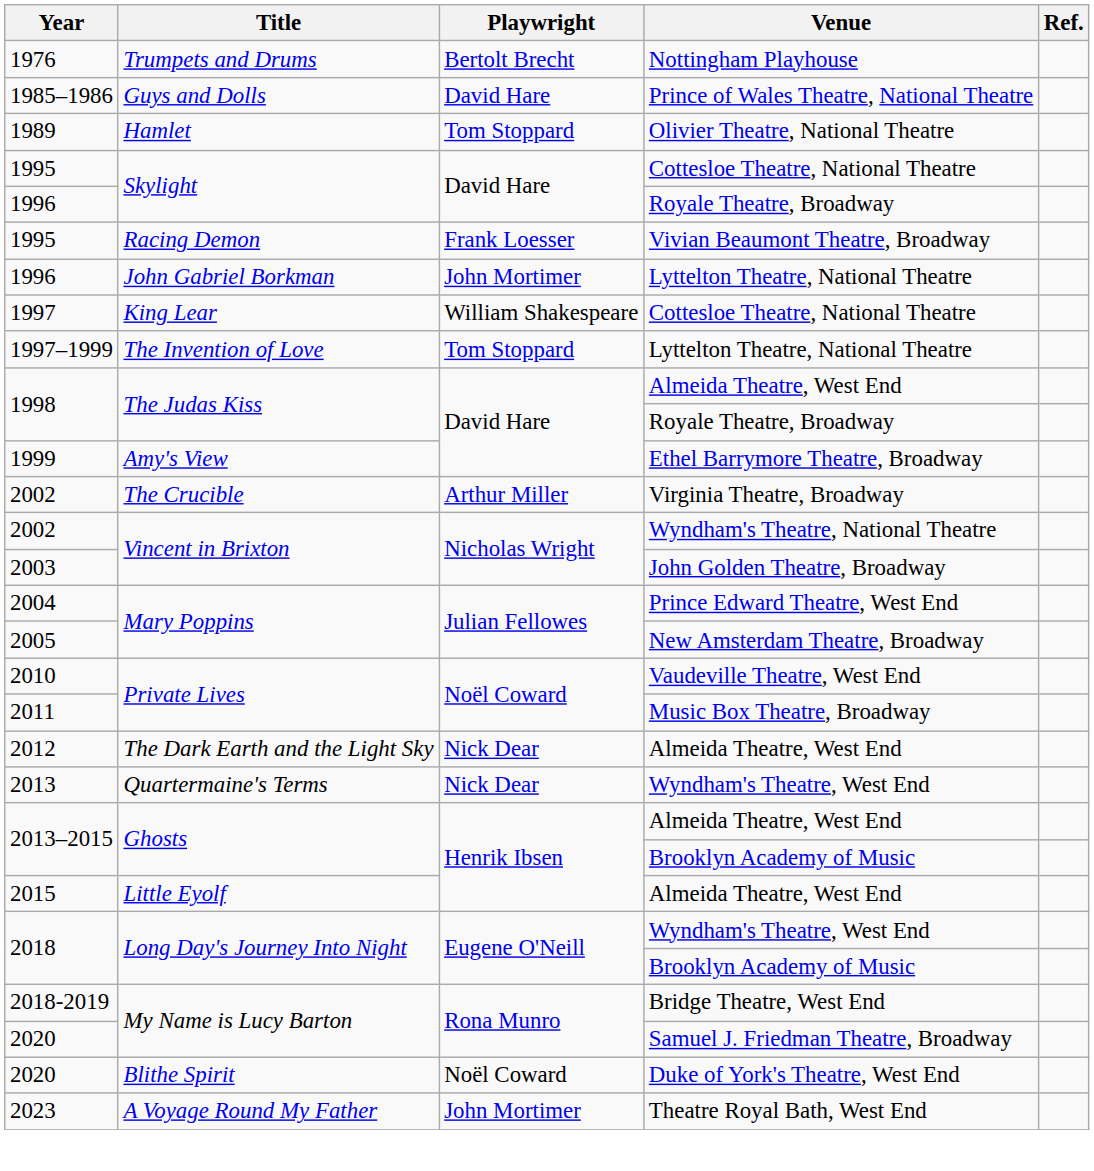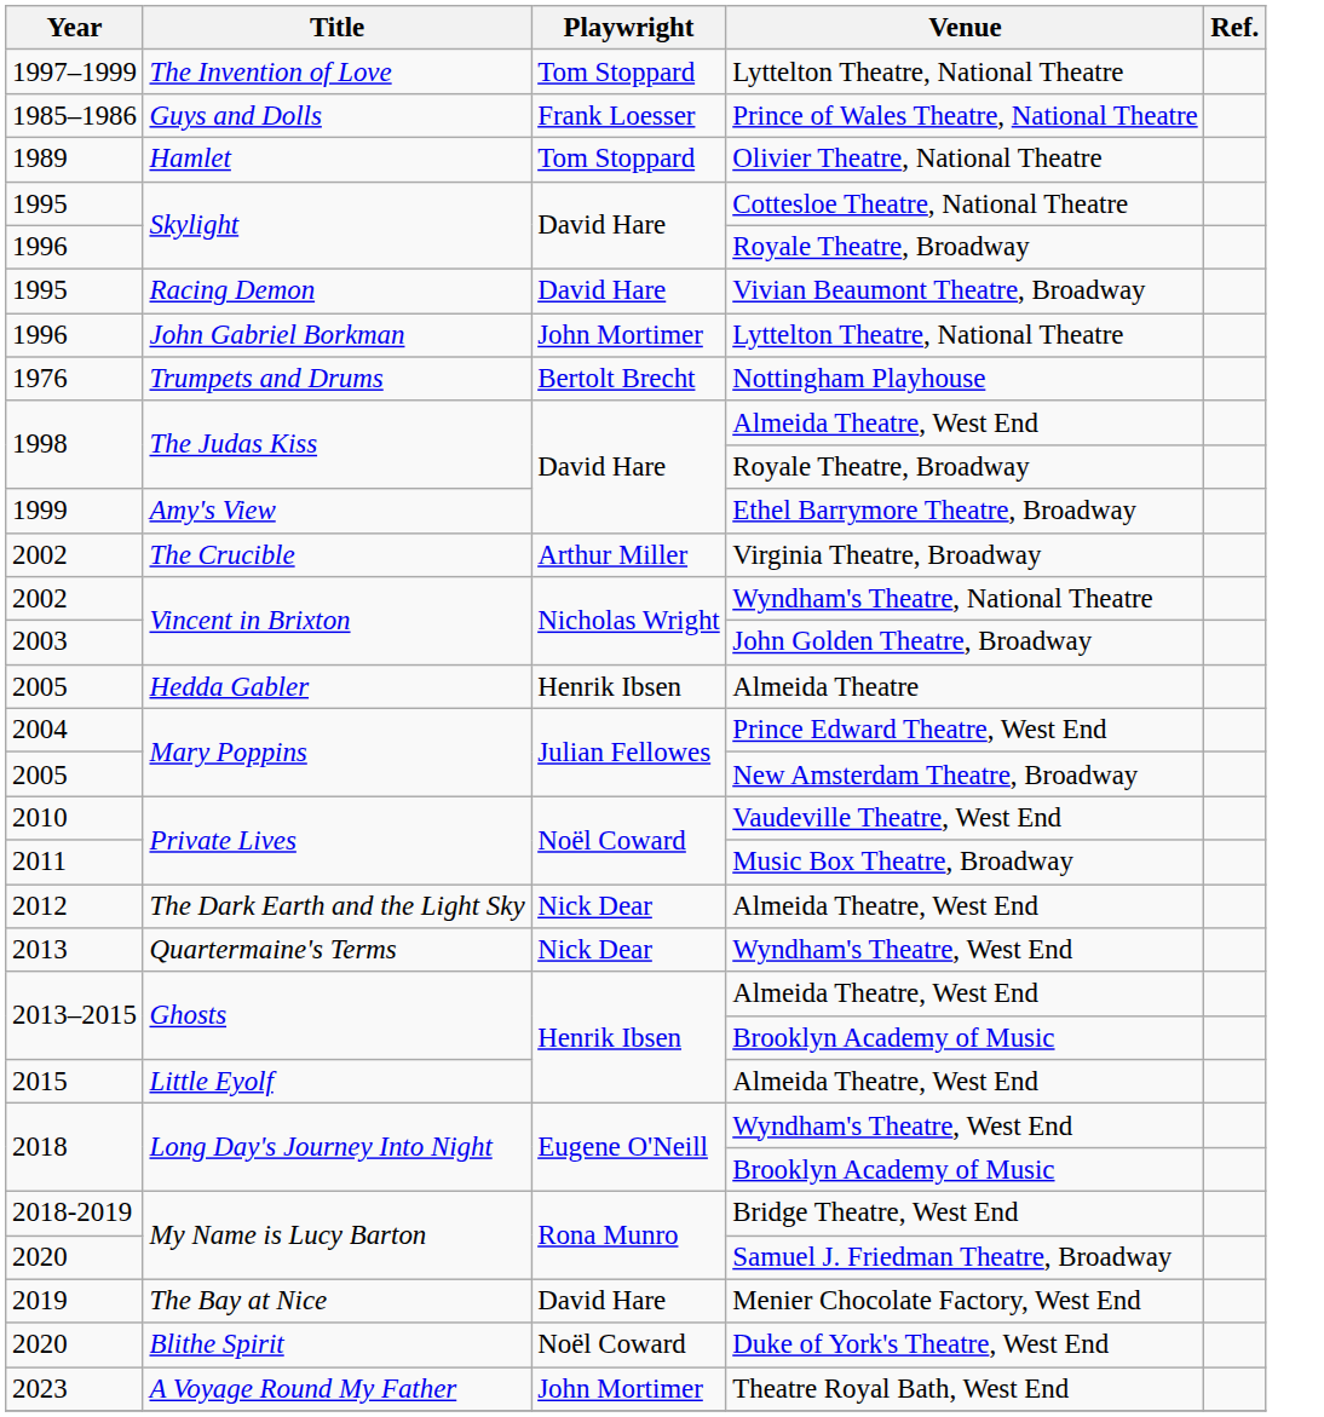rows swapped: 1976 <-> 1997–1999
1985–1986 | Playwright: David Hare -> Frank Loesser
1995 / Vivian Beaumont Theatre, Broadway | Playwright: Frank Loesser -> David Hare
- row: 1997 | King Lear | William Shakespeare | Cottesloe Theatre, National Theatre
+ row: 2005 | Hedda Gabler | Henrik Ibsen | Almeida Theatre
+ row: 2019 | The Bay at Nice | David Hare | Menier Chocolate Factory, West End
